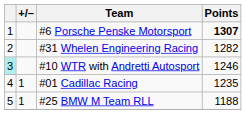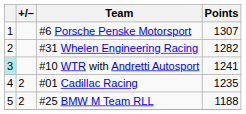#6 Porsche Penske Motorsport | Points: bold -> normal
#10 WTR with Andretti Autosport | Points: 1246 -> 1241
#01 Cadillac Racing | +/–: 1 -> 2
#25 BMW M Team RLL | +/–: 1 -> 2
